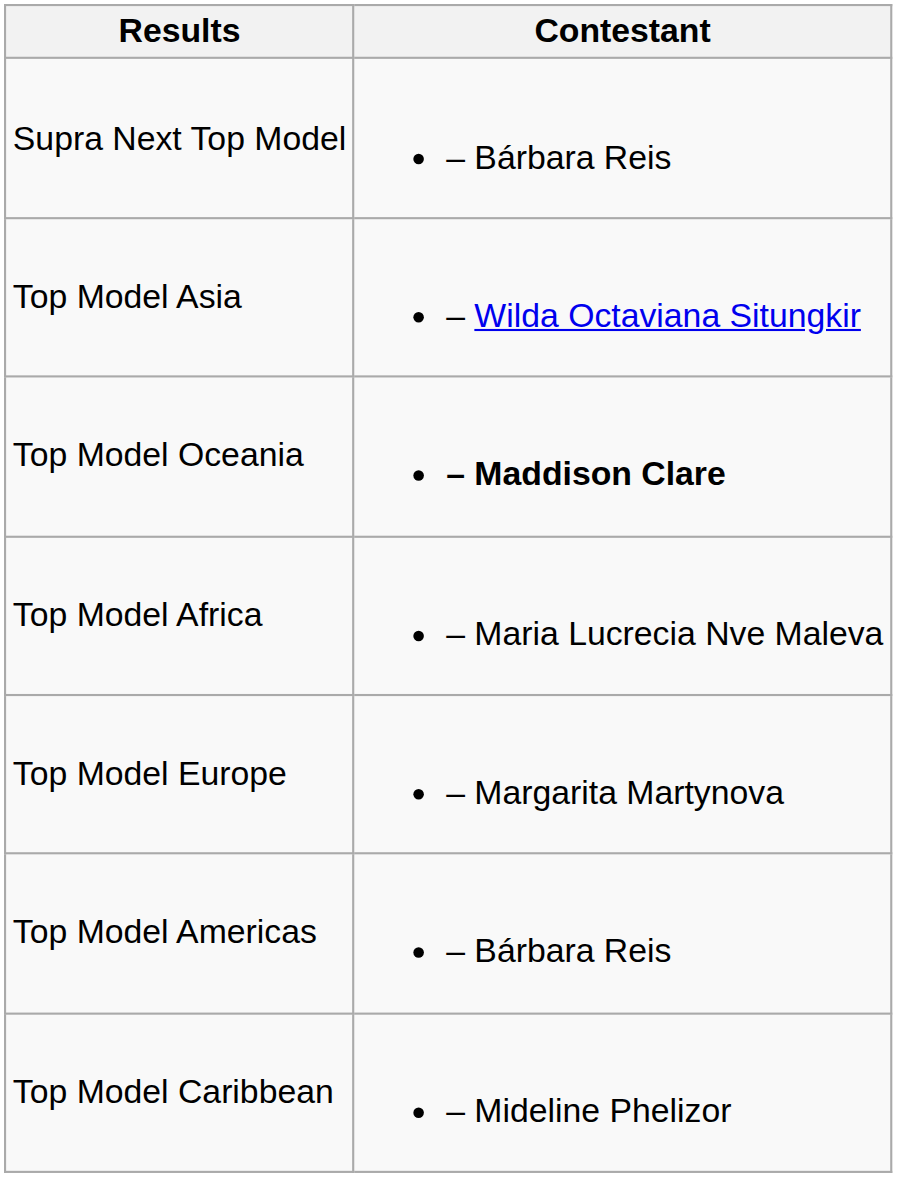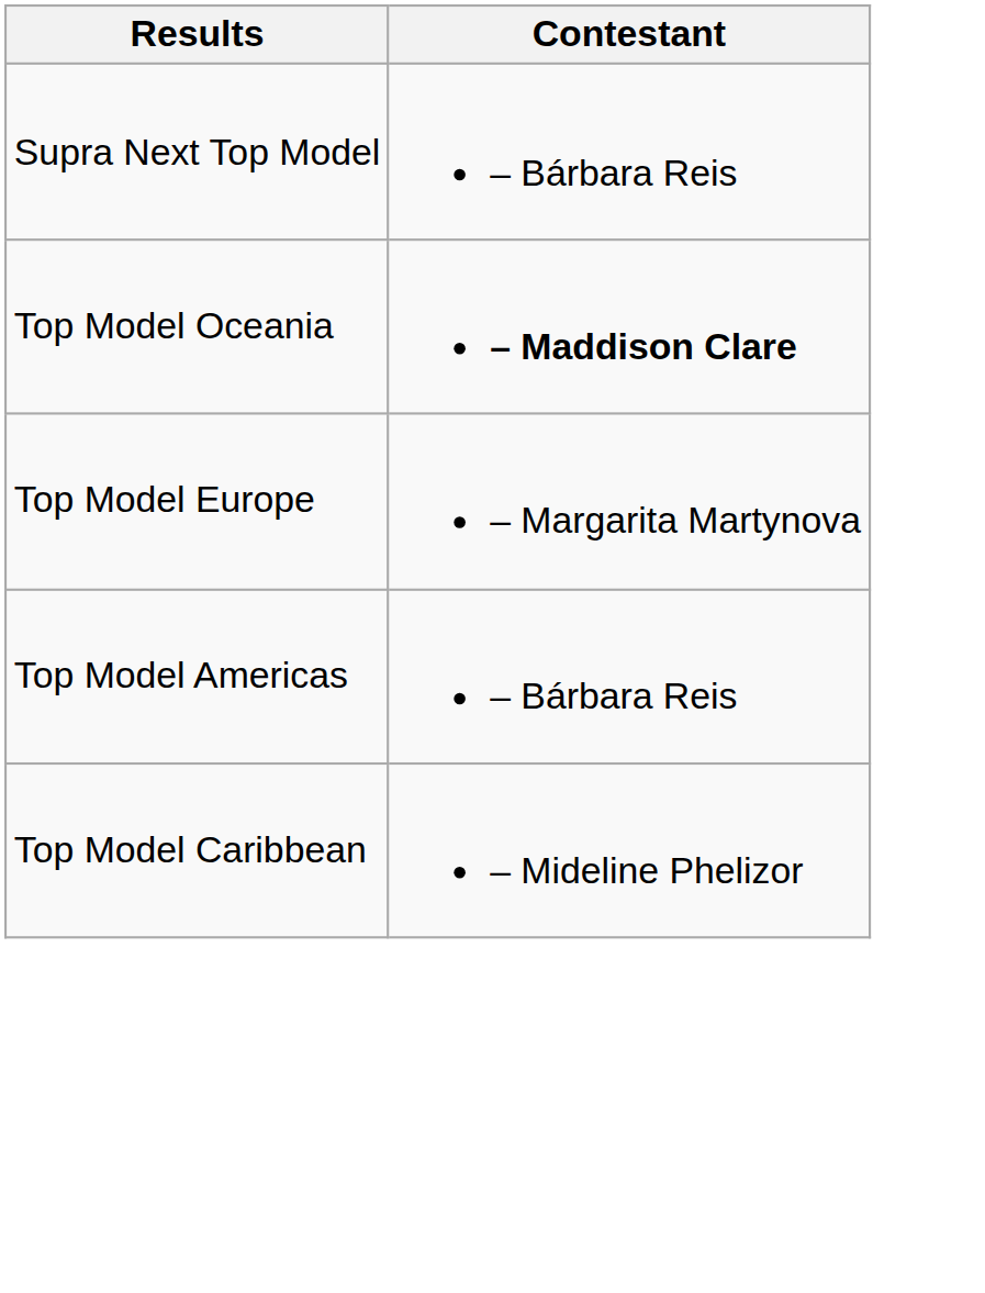- row: Top Model Asia | – Wilda Octaviana Situngkir
- row: Top Model Africa | – Maria Lucrecia Nve Maleva
